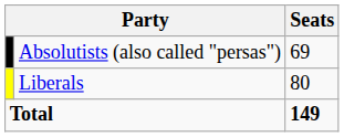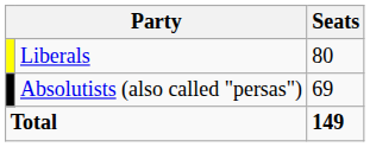rows swapped: Liberals <-> Absolutists (also called "persas")
